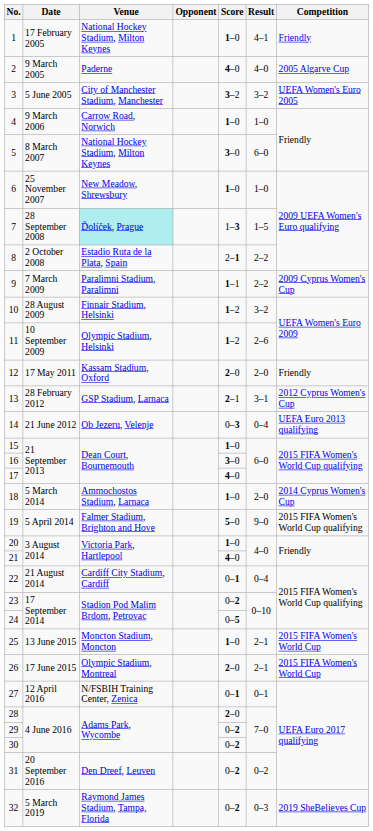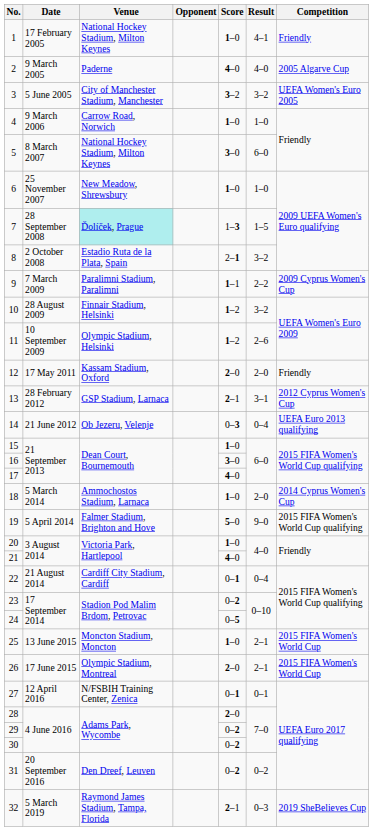8 | Result: 2–2 -> 3–2
32 | Score: 0–2 -> 2–1
